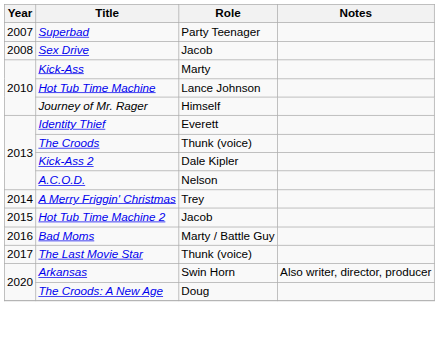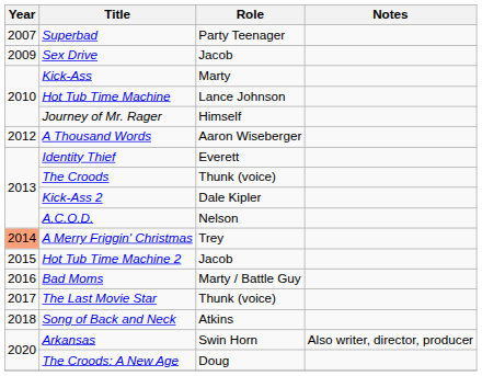Sex Drive | Year: 2008 -> 2009
+ row: 2012 | A Thousand Words | Aaron Wiseberger
A Merry Friggin' Christmas | Year: no background -> lightsalmon background
+ row: 2018 | Song of Back and Neck | Atkins
